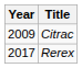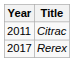Citrac | Year: 2009 -> 2011
